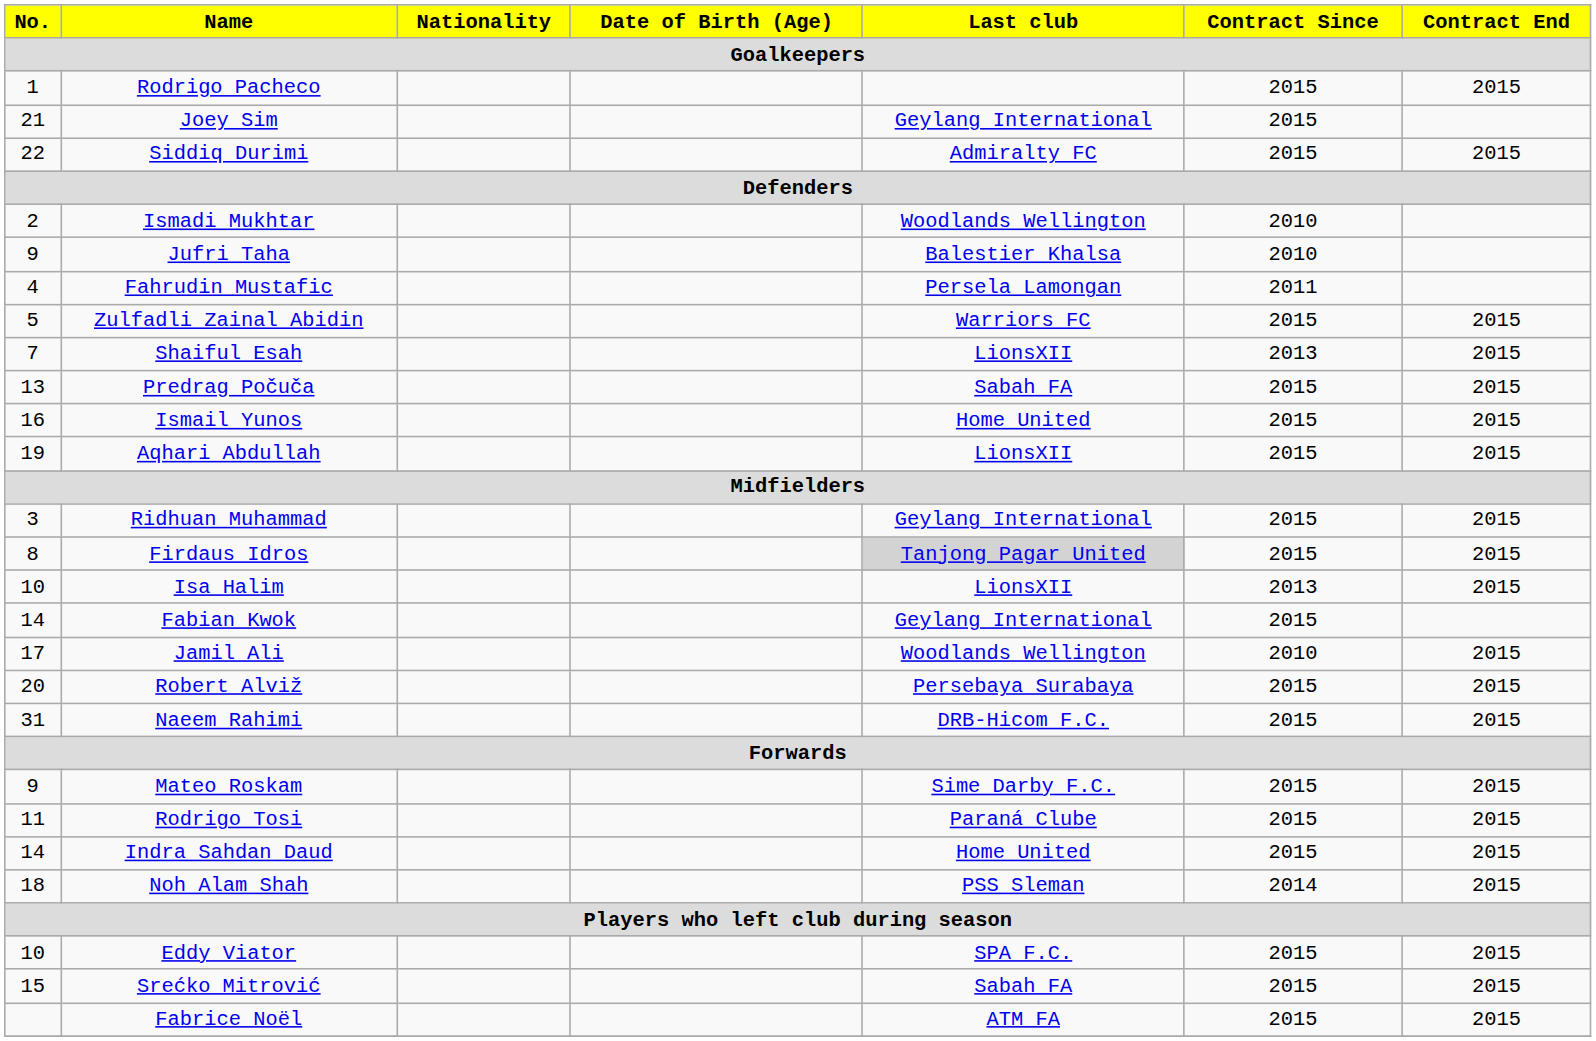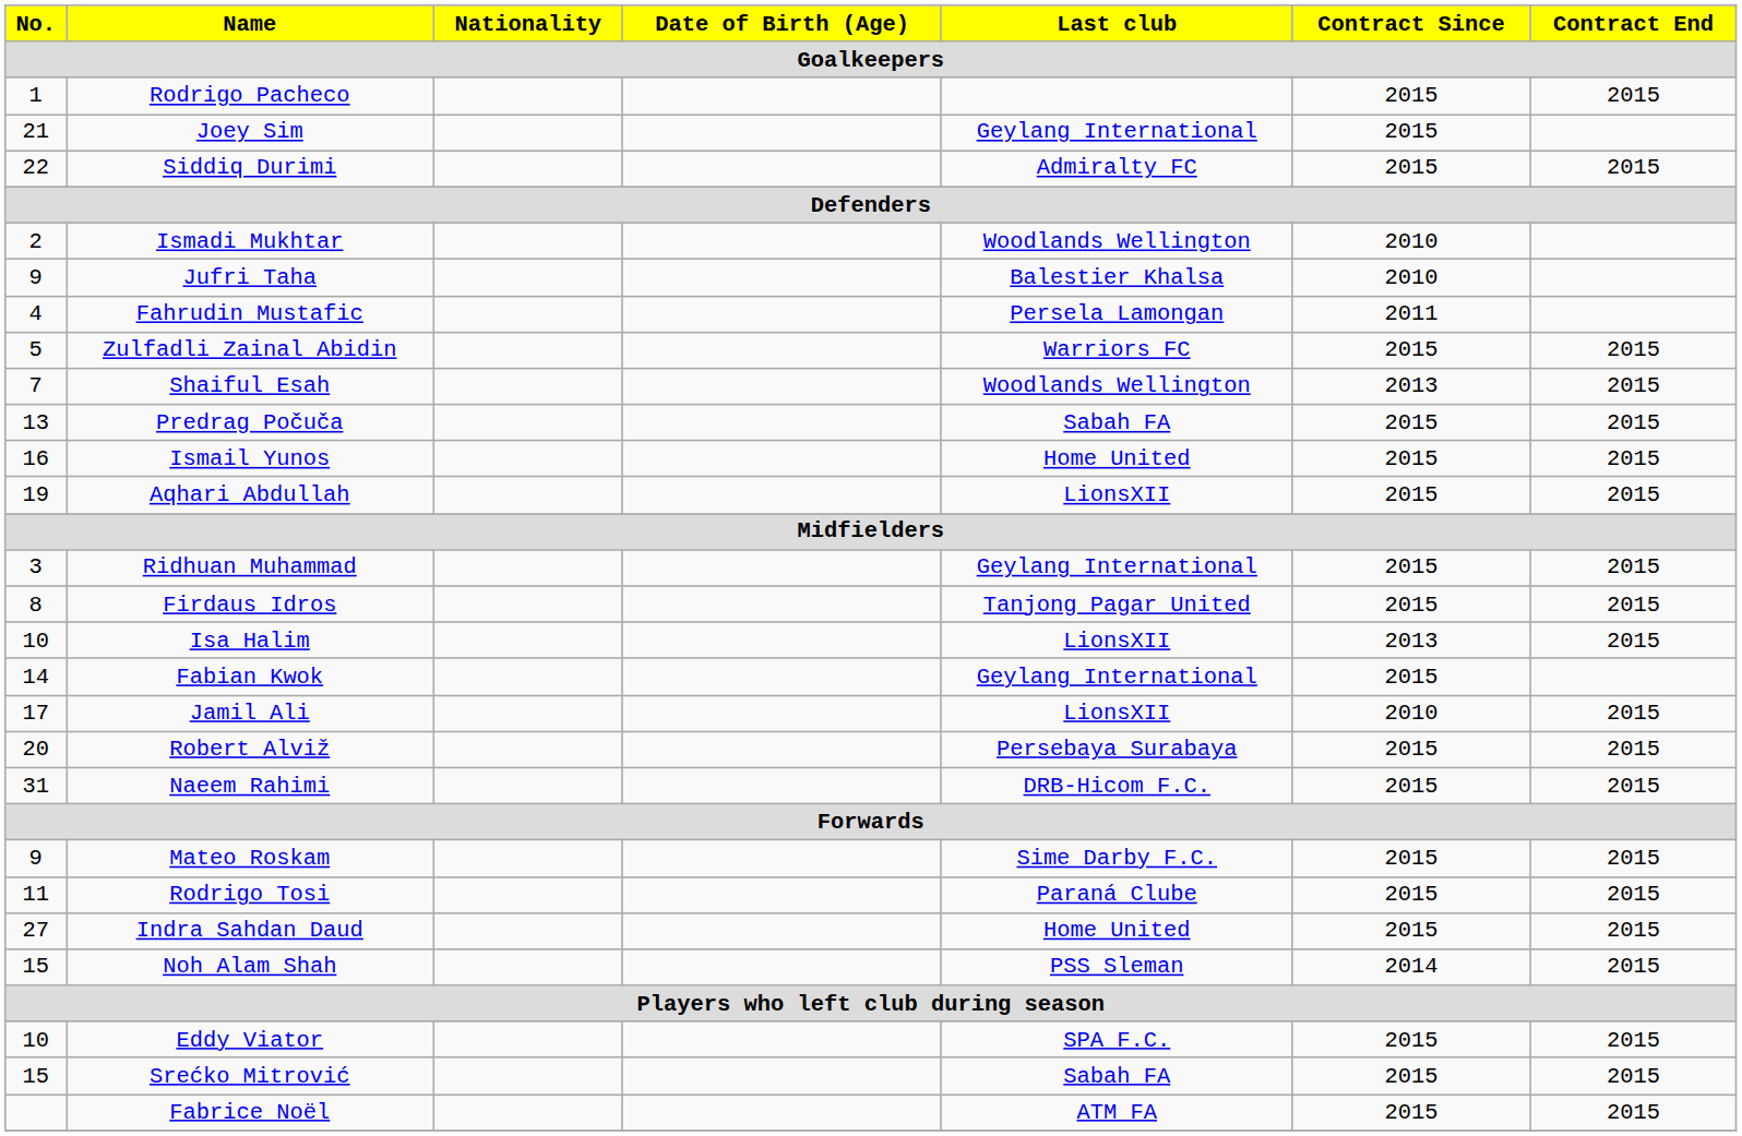Shaiful Esah | Last club: LionsXII -> Woodlands Wellington
Firdaus Idros | Last club: lightgrey background -> no background
Jamil Ali | Last club: Woodlands Wellington -> LionsXII
Indra Sahdan Daud | No.: 14 -> 27
Noh Alam Shah | No.: 18 -> 15
